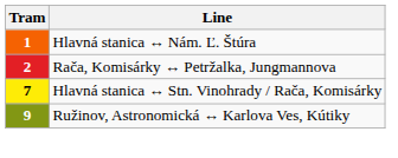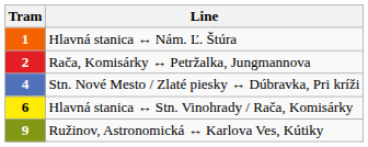+ row: 4 | Stn. Nové Mesto / Zlaté piesky ↔ Dúbravka, Pri kríži
Hlavná stanica ↔ Stn. Vinohrady / Rača, Komisárky | Tram: 7 -> 6
